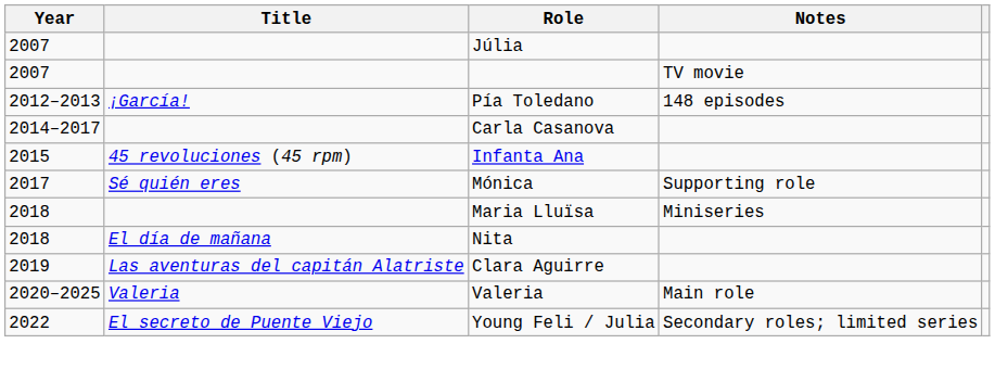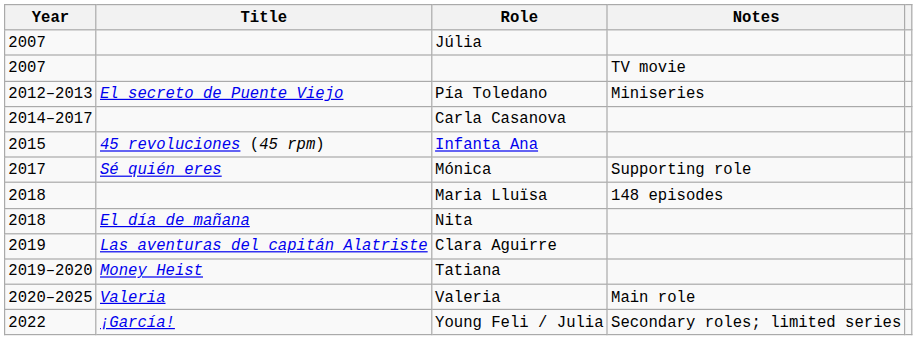Pía Toledano | Title: ¡García! -> El secreto de Puente Viejo
Pía Toledano | Notes: 148 episodes -> Miniseries
Maria Lluïsa | Notes: Miniseries -> 148 episodes
+ row: 2019–2020 | Money Heist | Tatiana
Young Feli / Julia | Title: El secreto de Puente Viejo -> ¡García!
